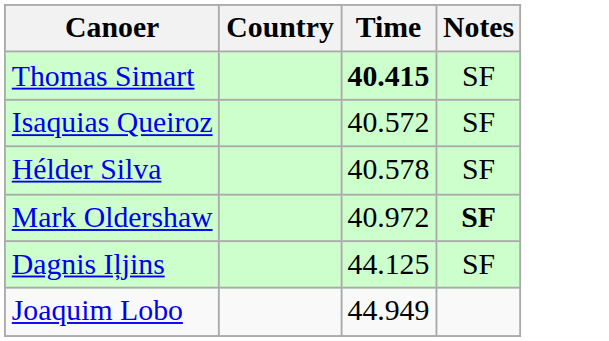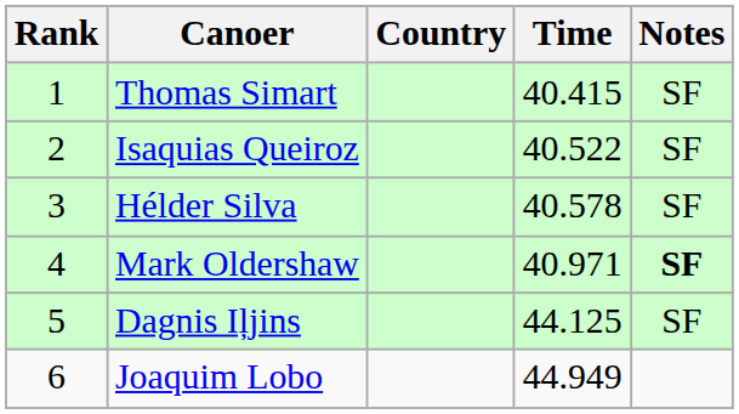+ column: Rank | 1 | 2 | 3 | 4 | 5 | 6
Thomas Simart | Time: bold -> normal
Isaquias Queiroz | Time: 40.572 -> 40.522
Mark Oldershaw | Time: 40.972 -> 40.971
